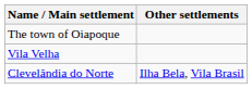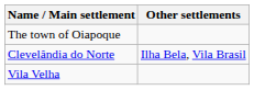rows swapped: Clevelândia do Norte <-> Vila Velha
